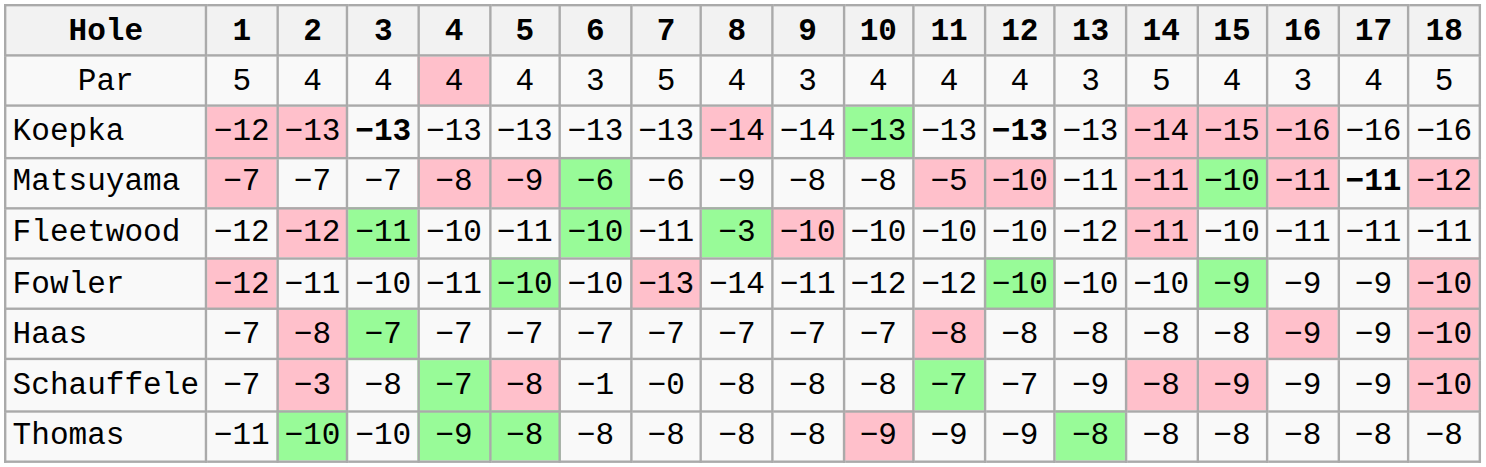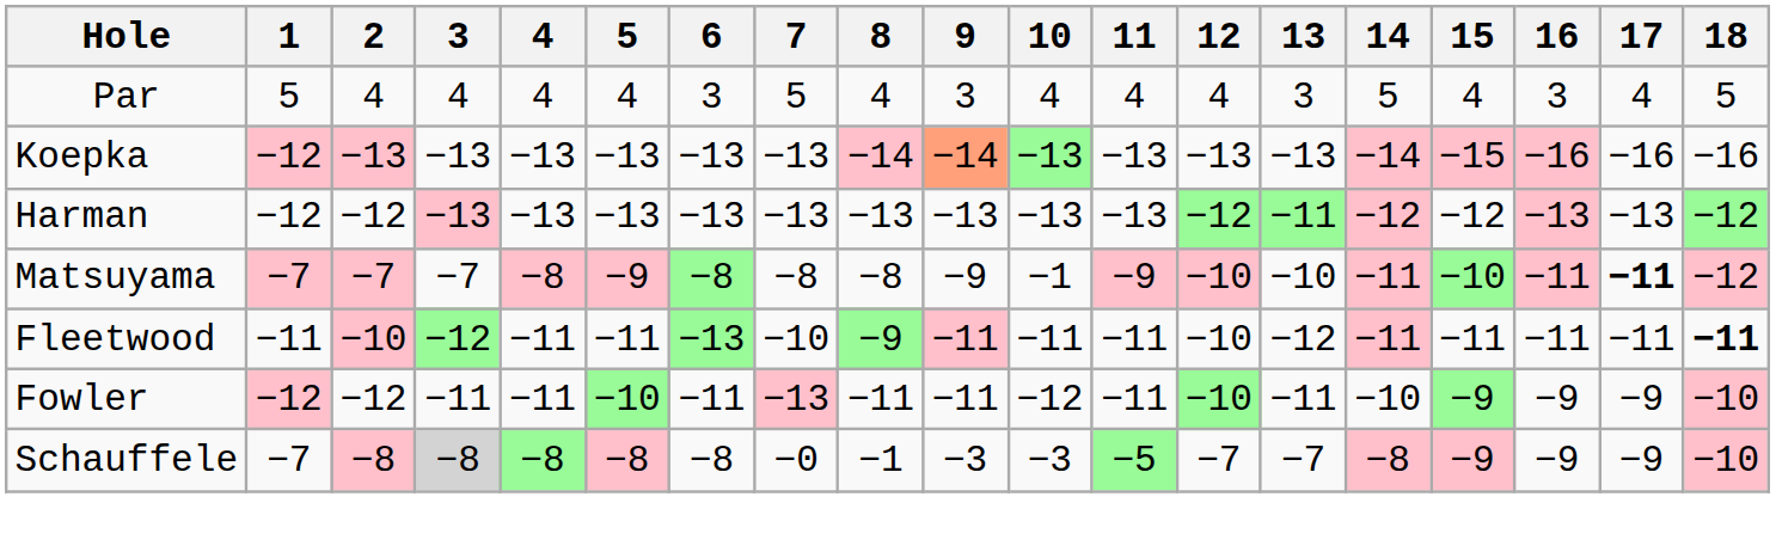Par | 4: pink background -> no background
Koepka | 3: bold -> normal
Koepka | 9: no background -> lightsalmon background
Koepka | 12: bold -> normal
+ row: Harman | −12 | −12 | −13 | −13 | −13 | −13 | −13 | −13 | −13 | −13 | −13 | −12 | −11 | −12 | −12 | −13 | −13 | −12
Matsuyama | 2: no background -> pink background
Matsuyama | 6: −6 -> −8
Matsuyama | 7: −6 -> −8
Matsuyama | 8: −9 -> −8
Matsuyama | 9: −8 -> −9
Matsuyama | 10: −8 -> −1
Matsuyama | 11: −5 -> −9
Matsuyama | 13: −11 -> −10
Fleetwood | 1: −12 -> −11
Fleetwood | 2: −12 -> −10
Fleetwood | 3: −11 -> −12
Fleetwood | 4: −10 -> −11
Fleetwood | 6: −10 -> −13
Fleetwood | 7: −11 -> −10
Fleetwood | 8: −3 -> −9
Fleetwood | 9: −10 -> −11
Fleetwood | 10: −10 -> −11
Fleetwood | 11: −10 -> −11
Fleetwood | 15: −10 -> −11
Fleetwood | 18: normal -> bold
Fowler | 2: −11 -> −12
Fowler | 3: −10 -> −11
Fowler | 6: −10 -> −11
Fowler | 8: −14 -> −11
Fowler | 11: −12 -> −11
Fowler | 13: −10 -> −11
- row: Haas | −7 | −8 | −7 | −7 | −7 | −7 | −7 | −7 | −7 | −7 | −8 | −8 | −8 | −8 | −8 | −9 | −9 | −10
Schauffele | 2: −3 -> −8
Schauffele | 3: no background -> lightgrey background
Schauffele | 4: −7 -> −8
Schauffele | 6: −1 -> −8
Schauffele | 8: −8 -> −1
Schauffele | 9: −8 -> −3
Schauffele | 10: −8 -> −3
Schauffele | 11: −7 -> −5
Schauffele | 13: −9 -> −7
- row: Thomas | −11 | −10 | −10 | −9 | −8 | −8 | −8 | −8 | −8 | −9 | −9 | −9 | −8 | −8 | −8 | −8 | −8 | −8
